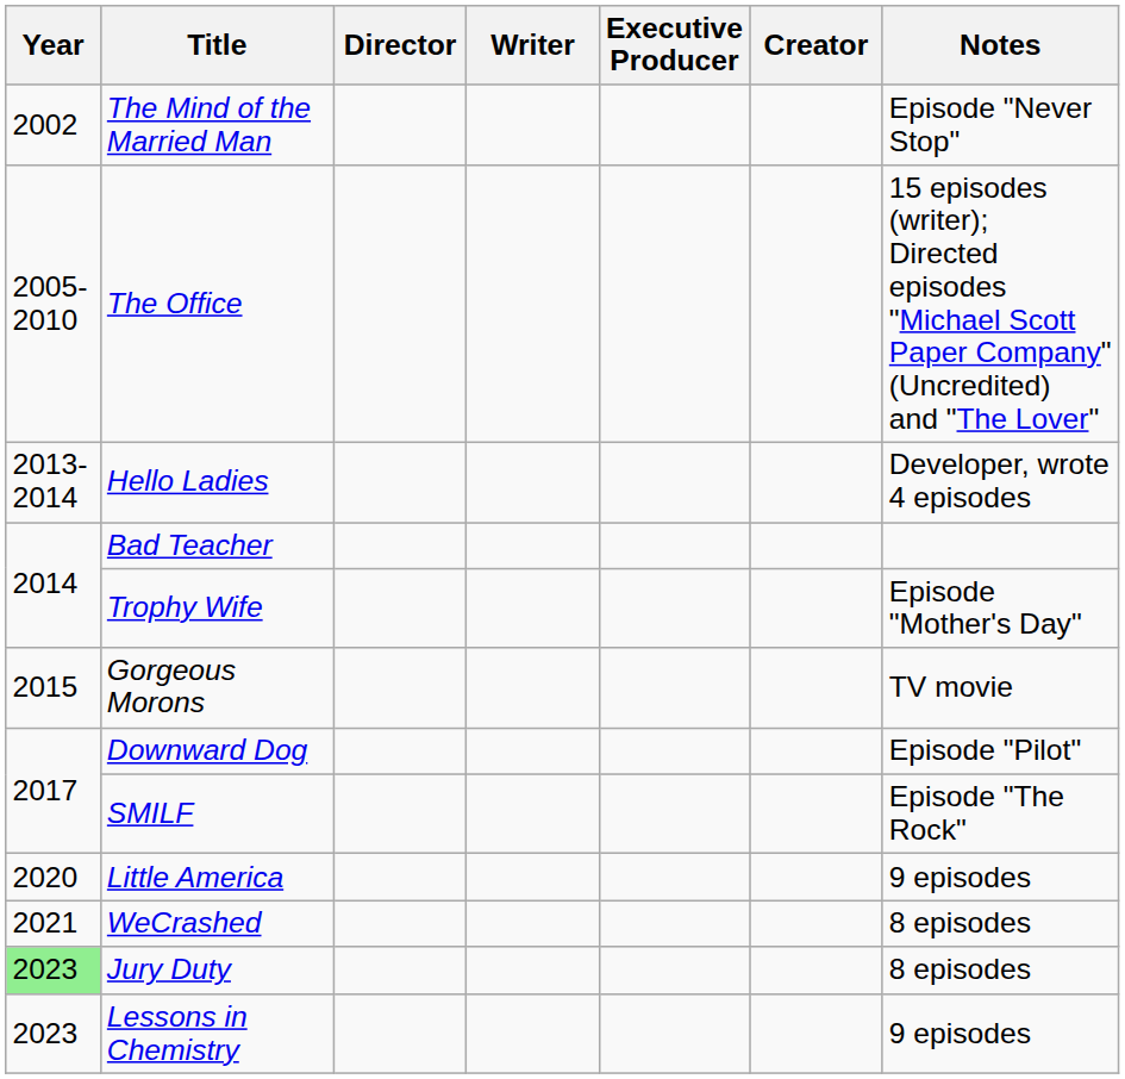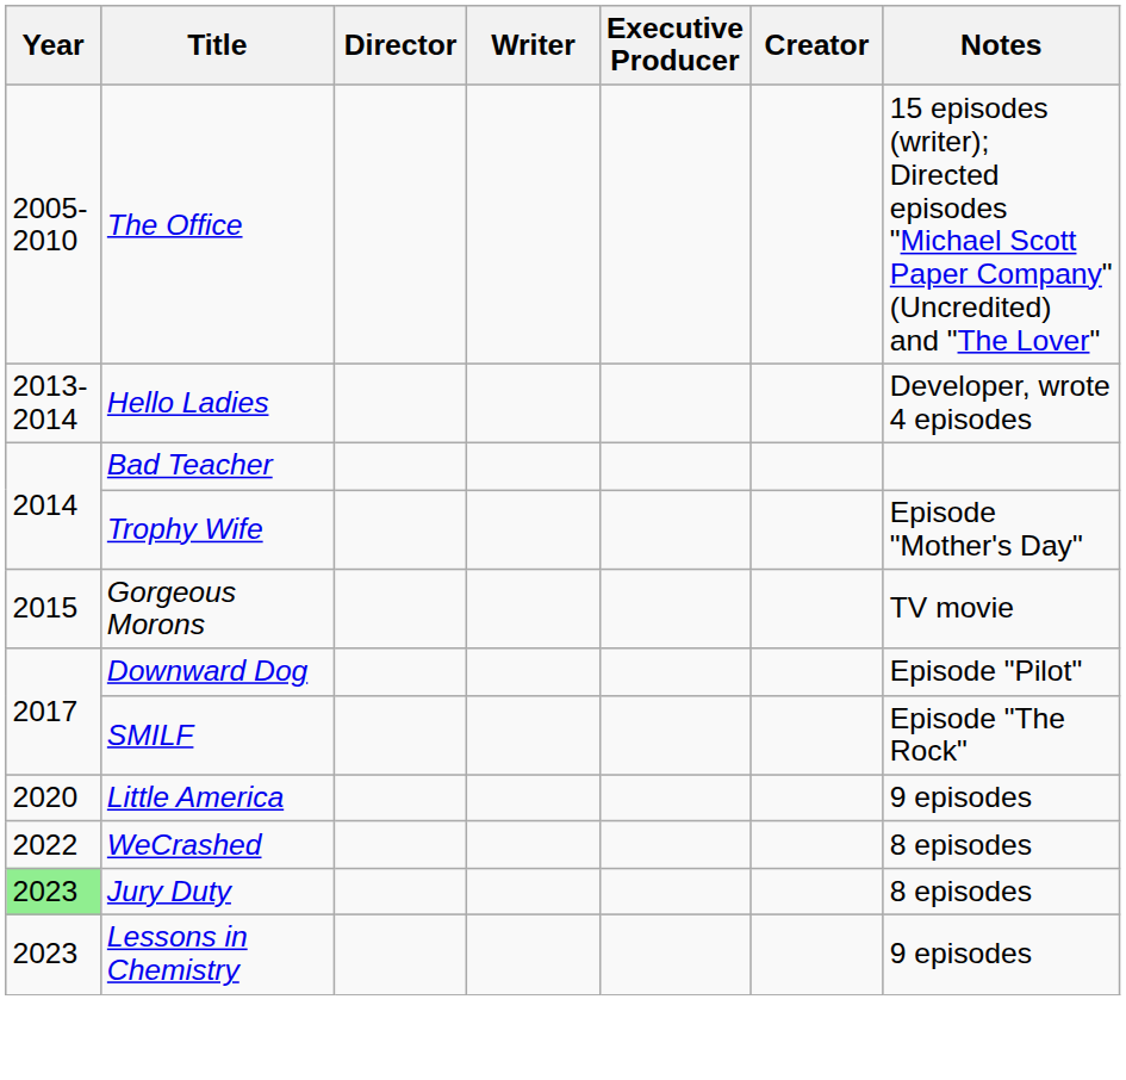- row: 2002 | The Mind of the Married Man | Episode "Never Stop"
WeCrashed | Year: 2021 -> 2022
